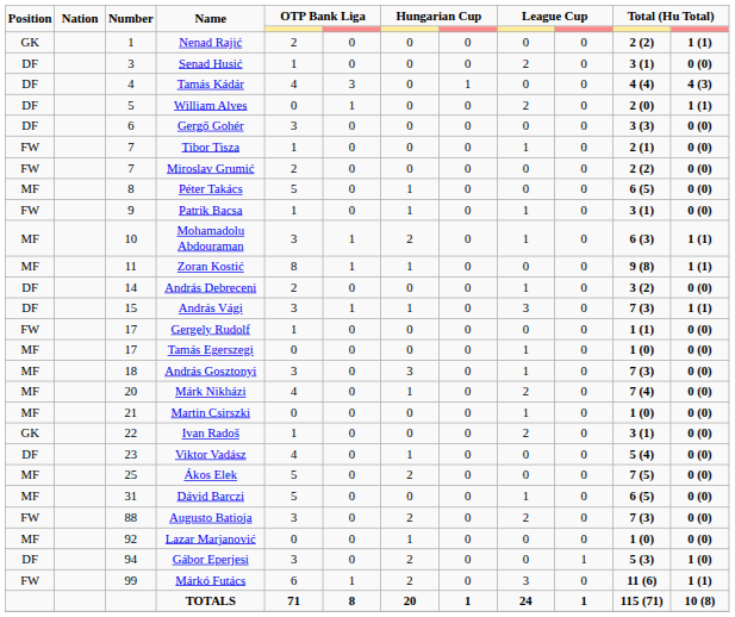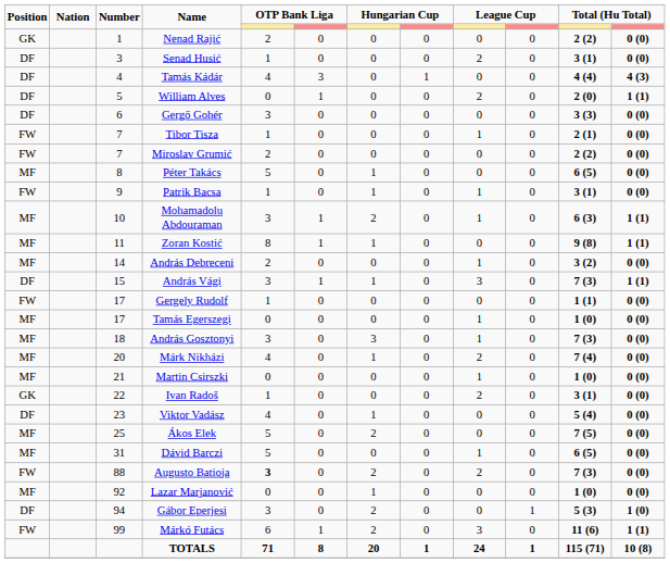Nenad Rajić | column 12: 1 (1) -> 0 (0)
András Debreceni | Position: DF -> MF
Augusto Batioja | column 5: normal -> bold
